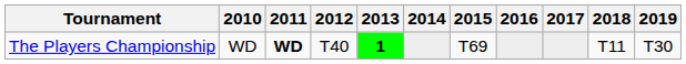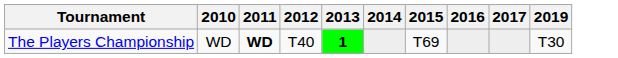- column: 2018 | T11
